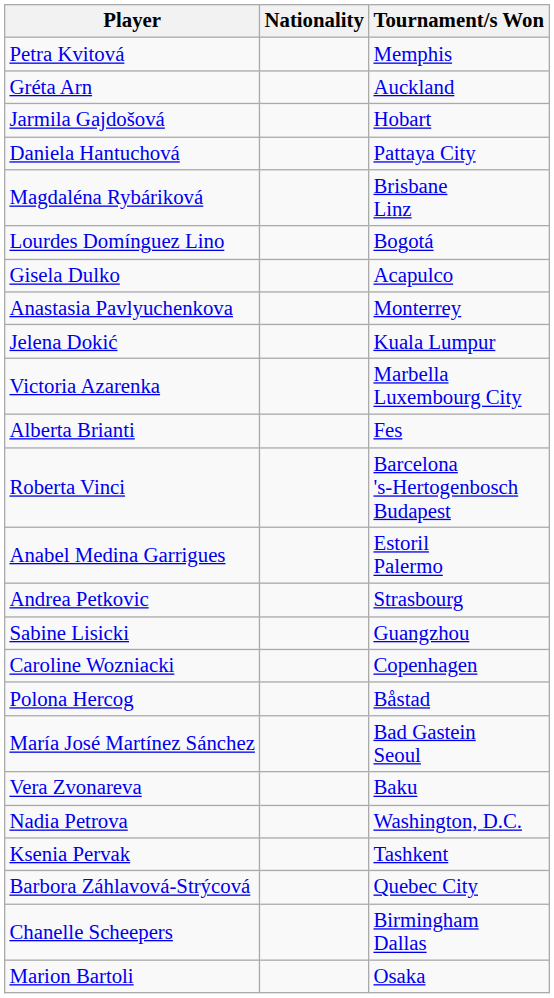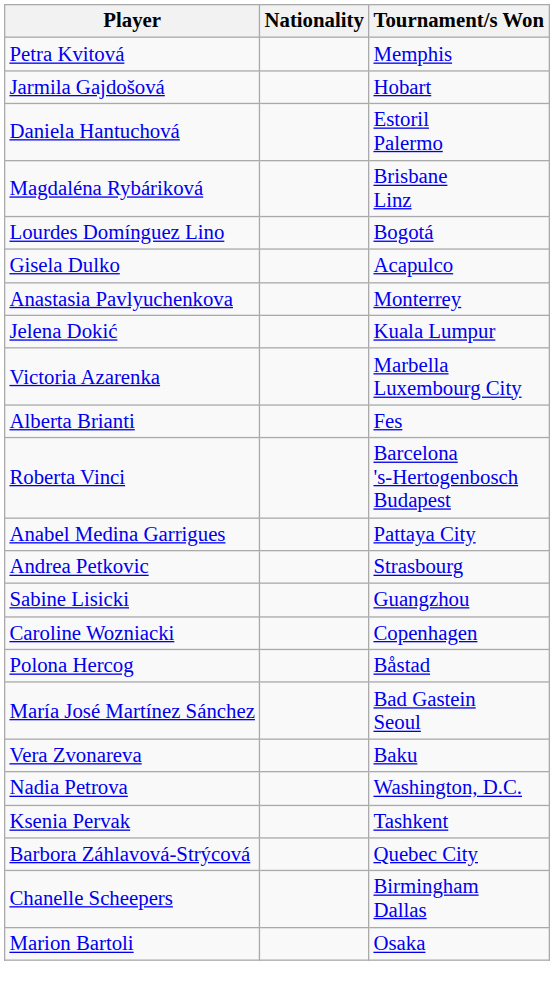- row: Gréta Arn | Auckland
Daniela Hantuchová | Tournament/s Won: Pattaya City -> Estoril Palermo
Anabel Medina Garrigues | Tournament/s Won: Estoril Palermo -> Pattaya City
